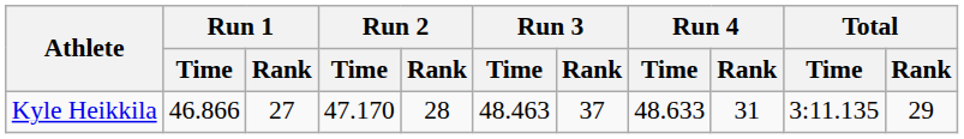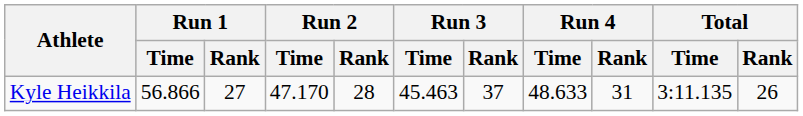Kyle Heikkila | Run 1 / Time: 46.866 -> 56.866
Kyle Heikkila | Run 3 / Time: 48.463 -> 45.463
Kyle Heikkila | Total / Rank: 29 -> 26
